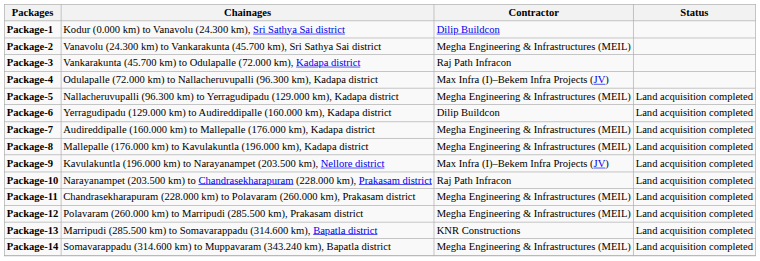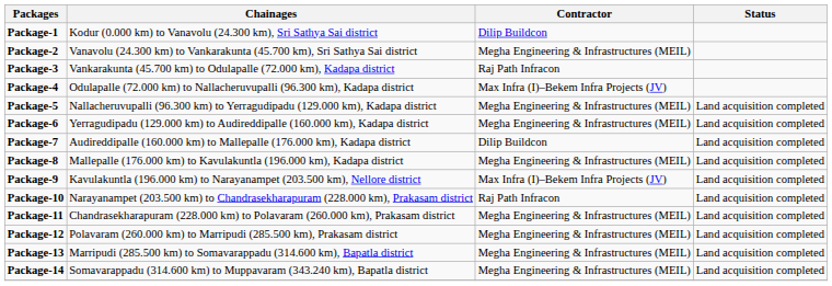Package-6 | Contractor: Dilip Buildcon -> Megha Engineering & Infrastructures (MEIL)
Package-7 | Contractor: Megha Engineering & Infrastructures (MEIL) -> Dilip Buildcon
Package-13 | Contractor: KNR Constructions -> Megha Engineering & Infrastructures (MEIL)
